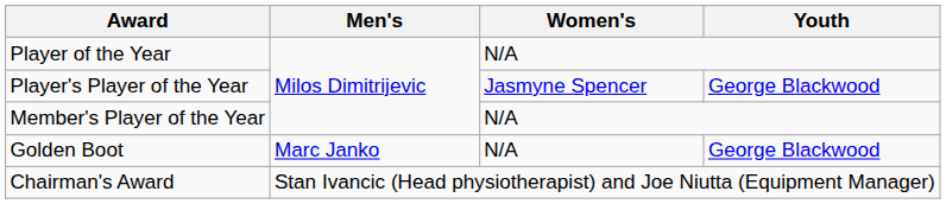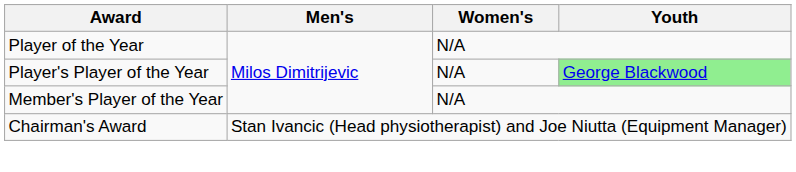Player's Player of the Year | Women's: Jasmyne Spencer -> N/A
Player's Player of the Year | Youth: no background -> lightgreen background
- row: Golden Boot | Marc Janko | N/A | George Blackwood
